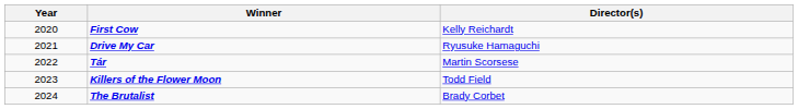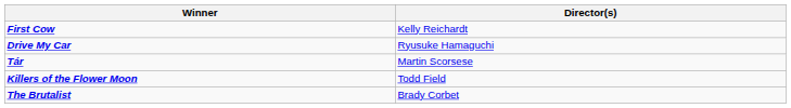- column: Year | 2020 | 2021 | 2022 | 2023 | 2024
